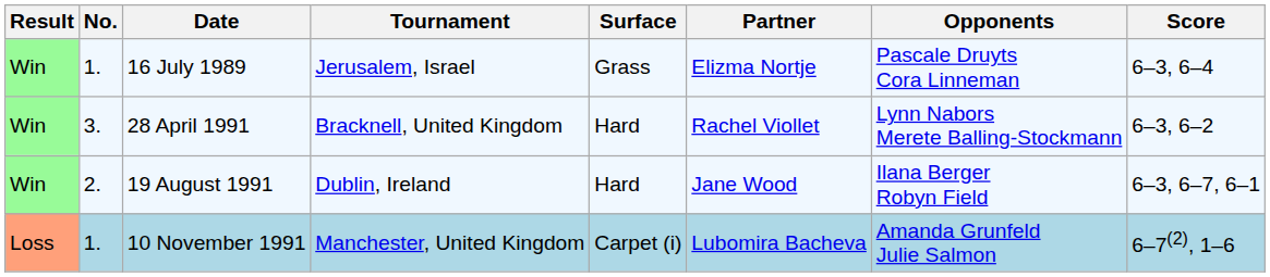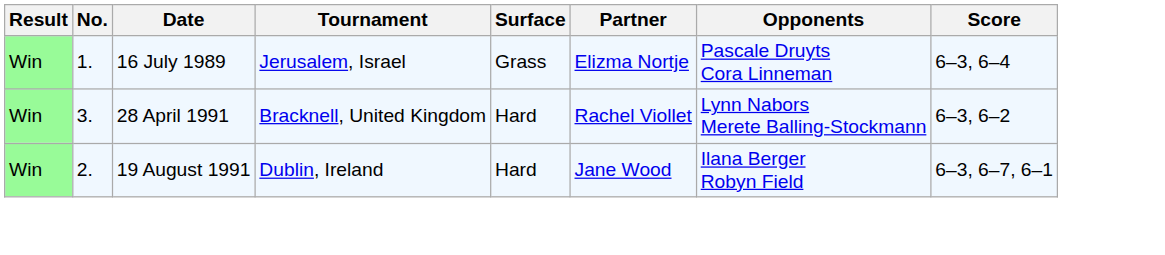- row: Loss | 1. | 10 November 1991 | Manchester, United Kingdom | Carpet (i) | Lubomira Bacheva | Amanda Grunfeld Julie Salmon | 6–7(2), 1–6
